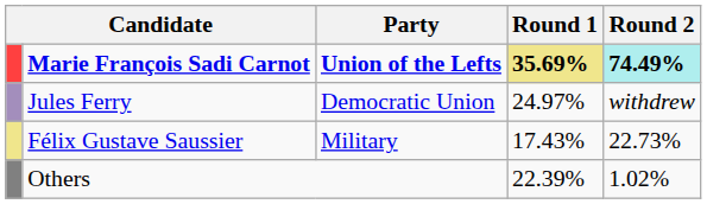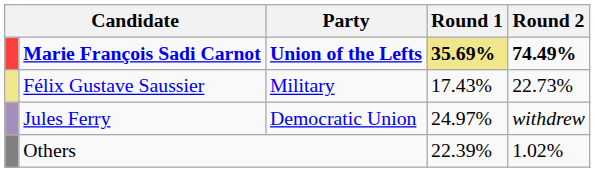Marie François Sadi Carnot | Round 2: paleturquoise background -> no background
rows swapped: Jules Ferry <-> Félix Gustave Saussier
